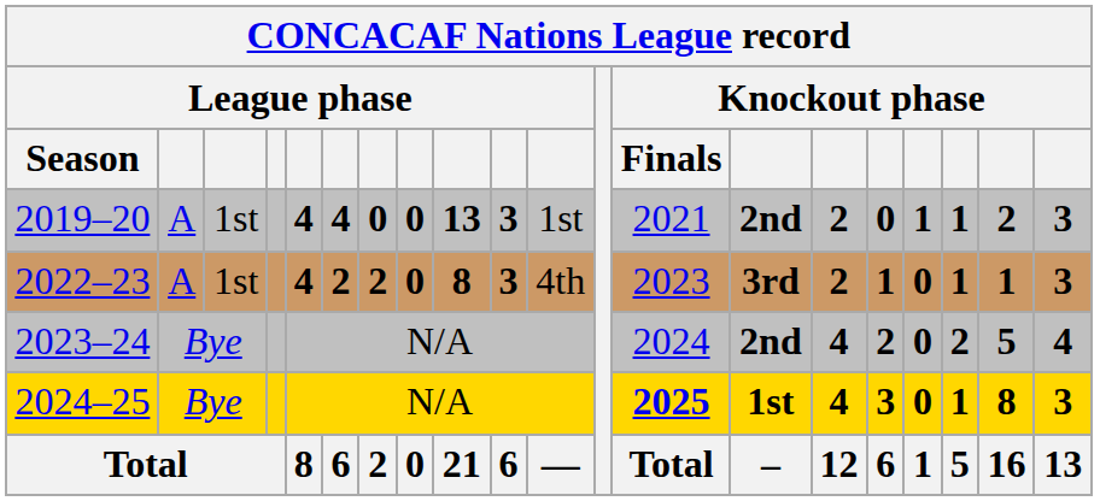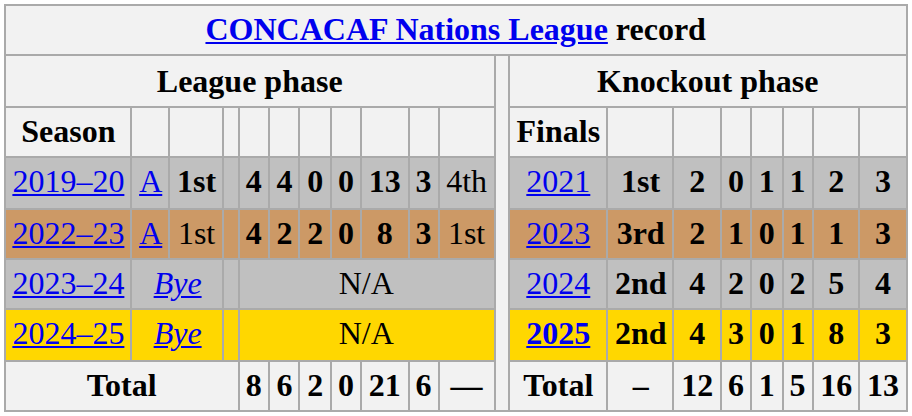2019–20 | column 3: normal -> bold
2019–20 | column 11: 1st -> 4th
2019–20 | column 14: 2nd -> 1st
2022–23 | column 11: 4th -> 1st
2024–25 | column 14: 1st -> 2nd
